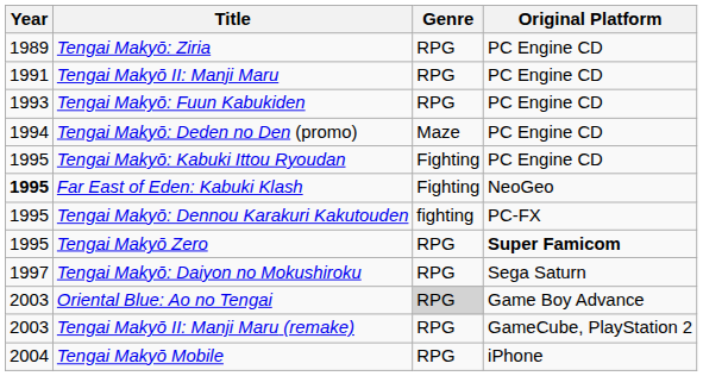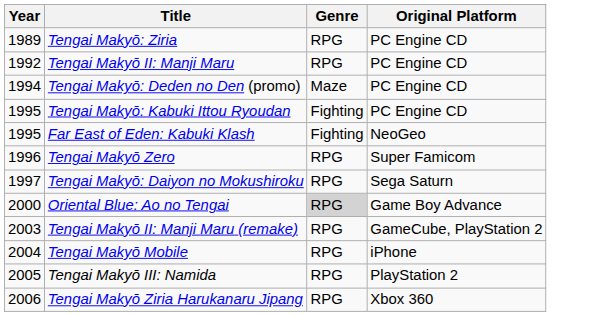Tengai Makyō II: Manji Maru | Year: 1991 -> 1992
- row: 1993 | Tengai Makyō: Fuun Kabukiden | RPG | PC Engine CD
Far East of Eden: Kabuki Klash | Year: bold -> normal
- row: 1995 | Tengai Makyō: Dennou Karakuri Kakutouden | fighting | PC-FX
Tengai Makyō Zero | Year: 1995 -> 1996
Tengai Makyō Zero | Original Platform: bold -> normal
Oriental Blue: Ao no Tengai | Year: 2003 -> 2000
+ row: 2005 | Tengai Makyō III: Namida | RPG | PlayStation 2
+ row: 2006 | Tengai Makyō Ziria Harukanaru Jipang | RPG | Xbox 360
